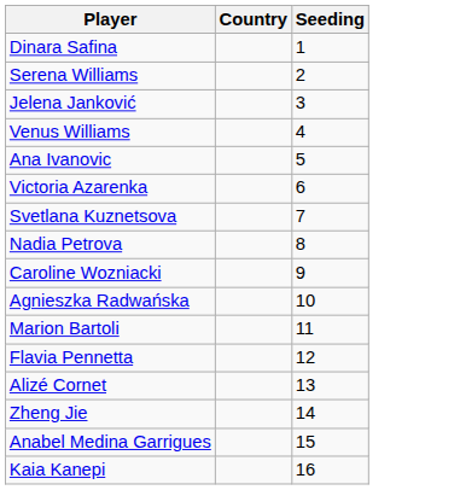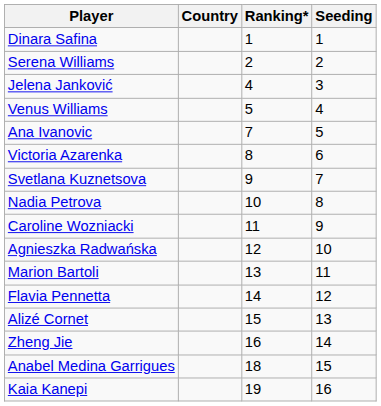+ column: Ranking* | 1 | 2 | 4 | 5 | 7 | 8 | 9 | 10 | 11 | 12 | 13 | 14 | 15 | 16 | 18 | 19
